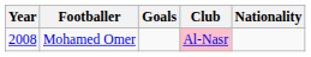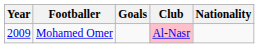Mohamed Omer | Year: 2008 -> 2009
